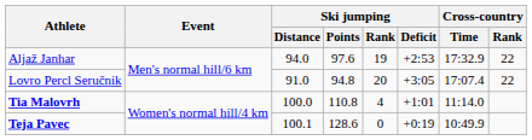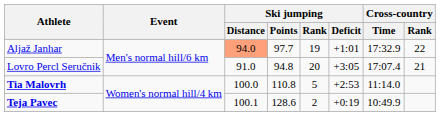Aljaž Janhar | Ski jumping / Distance: no background -> lightsalmon background
Aljaž Janhar | Ski jumping / Points: 97.6 -> 97.7
Aljaž Janhar | Ski jumping / Deficit: +2:53 -> +1:01
Lovro Percl Seručnik | Cross-country / Rank: 22 -> 21
Tia Malovrh | Ski jumping / Rank: 4 -> 5
Tia Malovrh | Ski jumping / Deficit: +1:01 -> +2:53
Teja Pavec | Ski jumping / Rank: 0 -> 2
